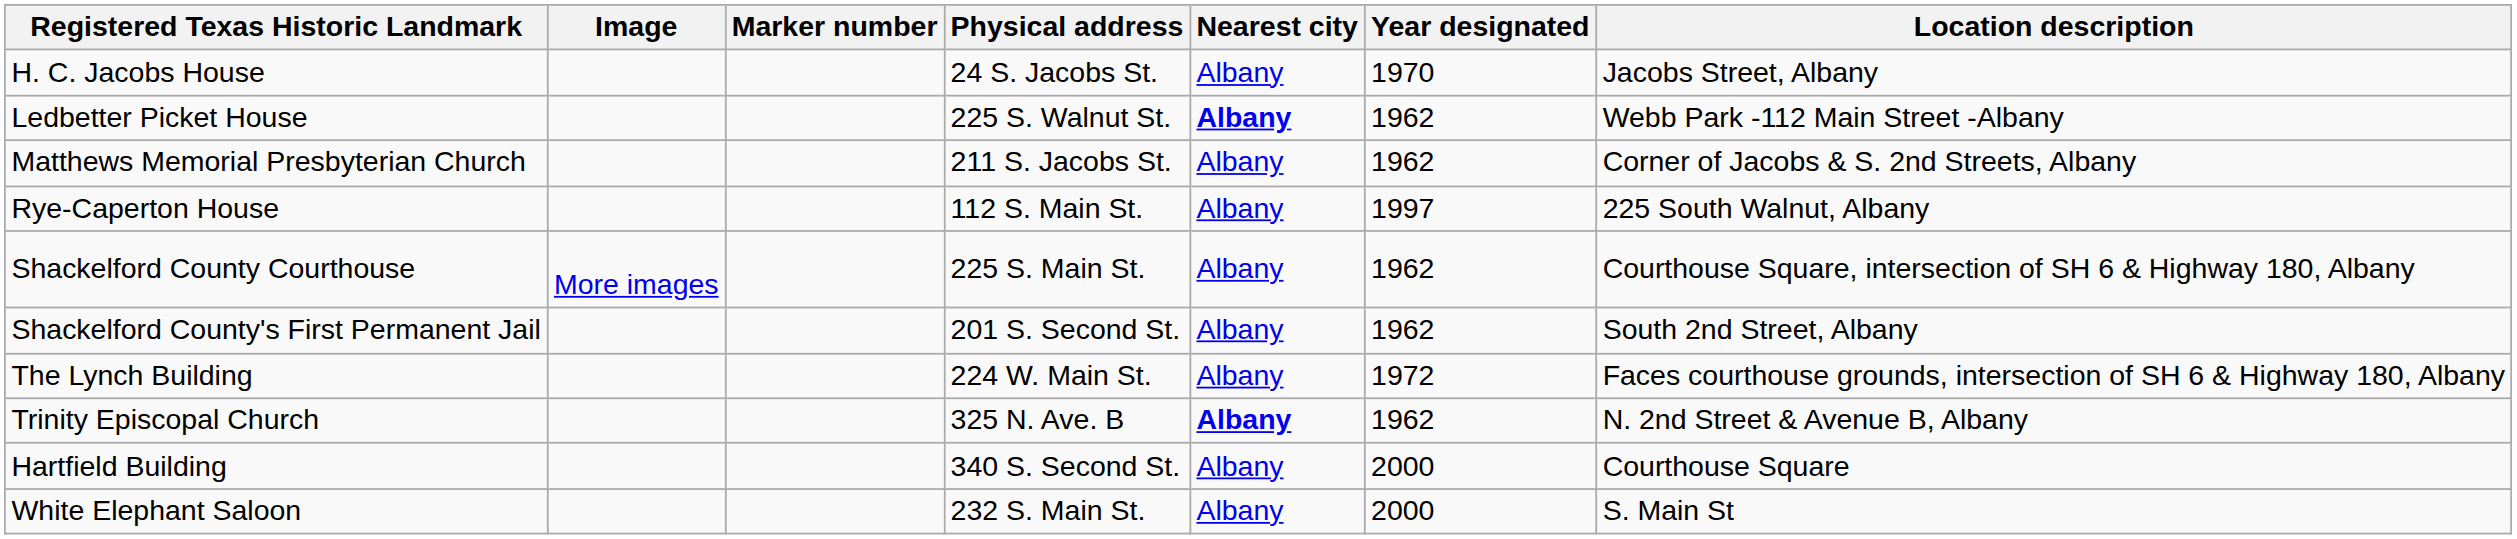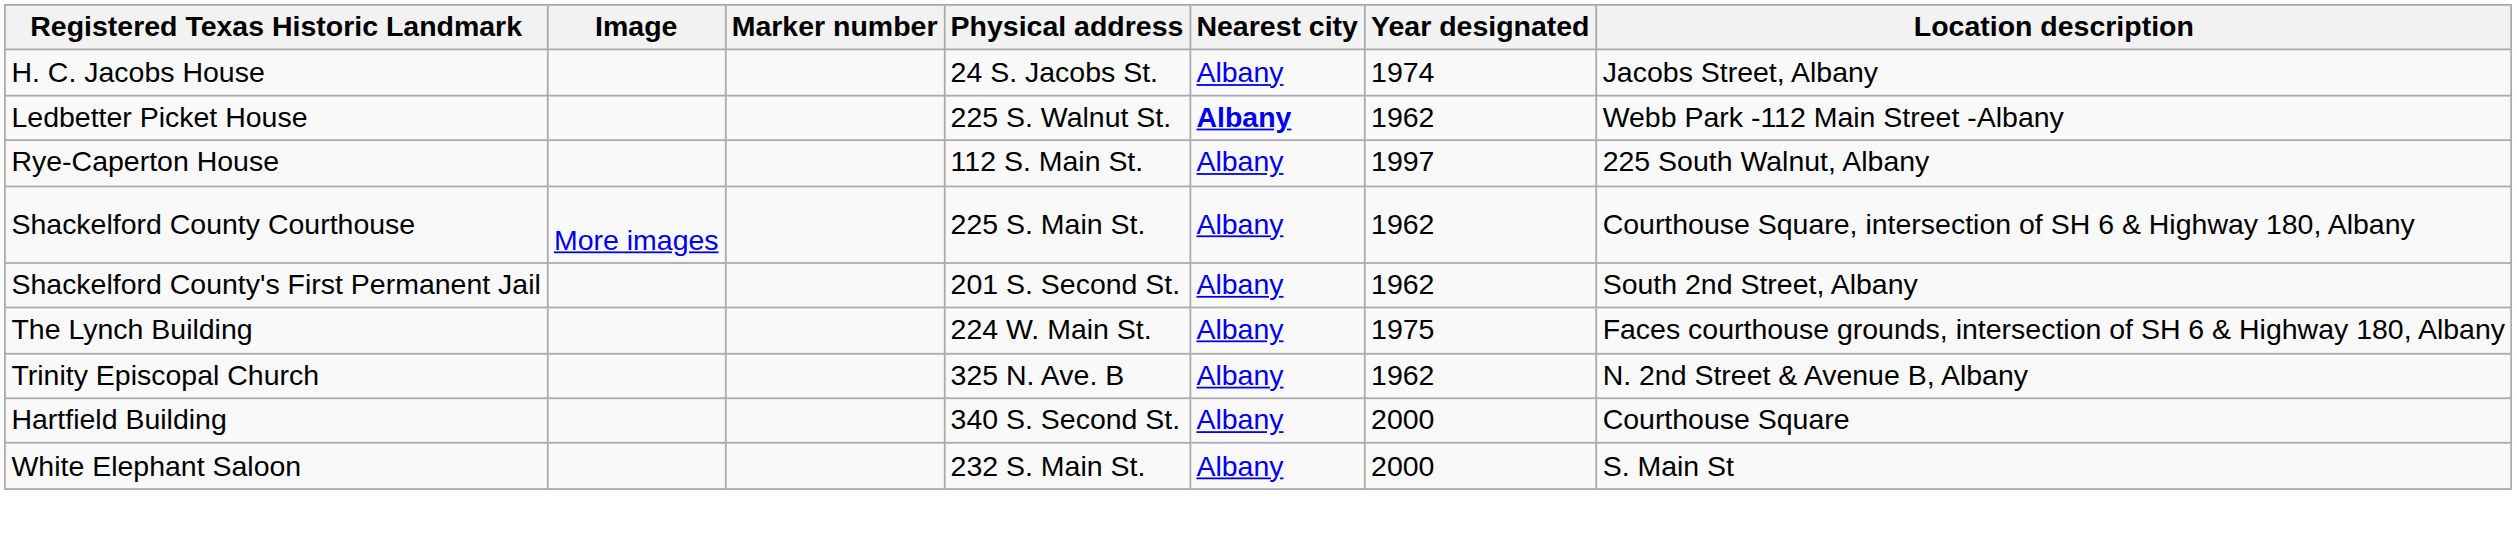H. C. Jacobs House | Year designated: 1970 -> 1974
- row: Matthews Memorial Presbyterian Church | 211 S. Jacobs St. | Albany | 1962 | Corner of Jacobs & S. 2nd Streets, Albany
The Lynch Building | Year designated: 1972 -> 1975
Trinity Episcopal Church | Nearest city: bold -> normal
